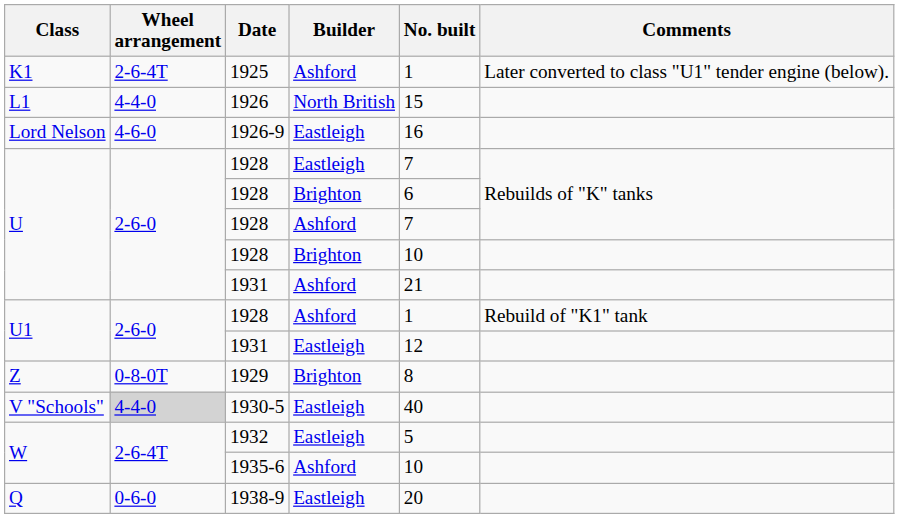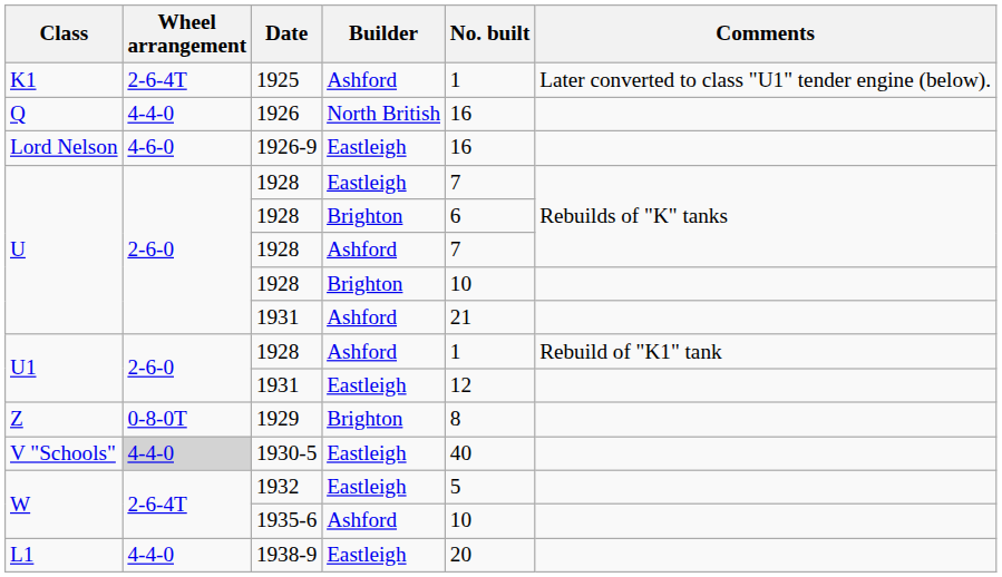1926 | Class: L1 -> Q
1926 | No. built: 15 -> 16
1938-9 | Class: Q -> L1
1938-9 | Wheel arrangement: 0-6-0 -> 4-4-0
